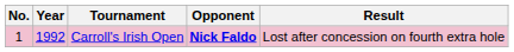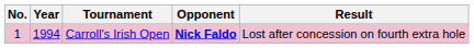Carroll's Irish Open | Year: 1992 -> 1994
